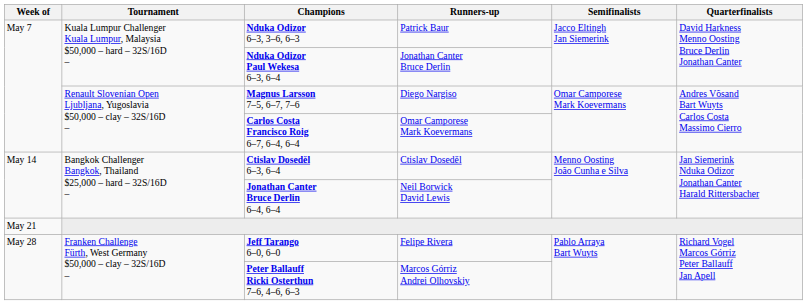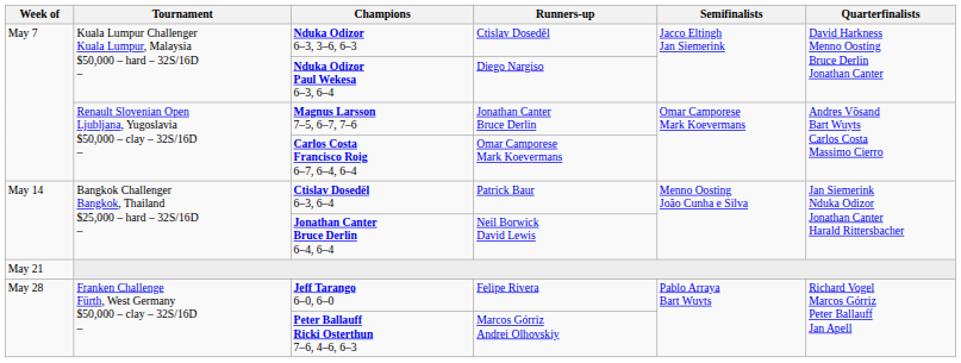Nduka Odizor 6–3, 3–6, 6–3 | Runners-up: Patrick Baur -> Ctislav Doseděl
Nduka Odizor Paul Wekesa 6–3, 6–4 | Runners-up: Jonathan Canter Bruce Derlin -> Diego Nargiso
Magnus Larsson 7–5, 6–7, 7–6 | Runners-up: Diego Nargiso -> Jonathan Canter Bruce Derlin
Ctislav Doseděl 6–3, 6–4 | Runners-up: Ctislav Doseděl -> Patrick Baur
